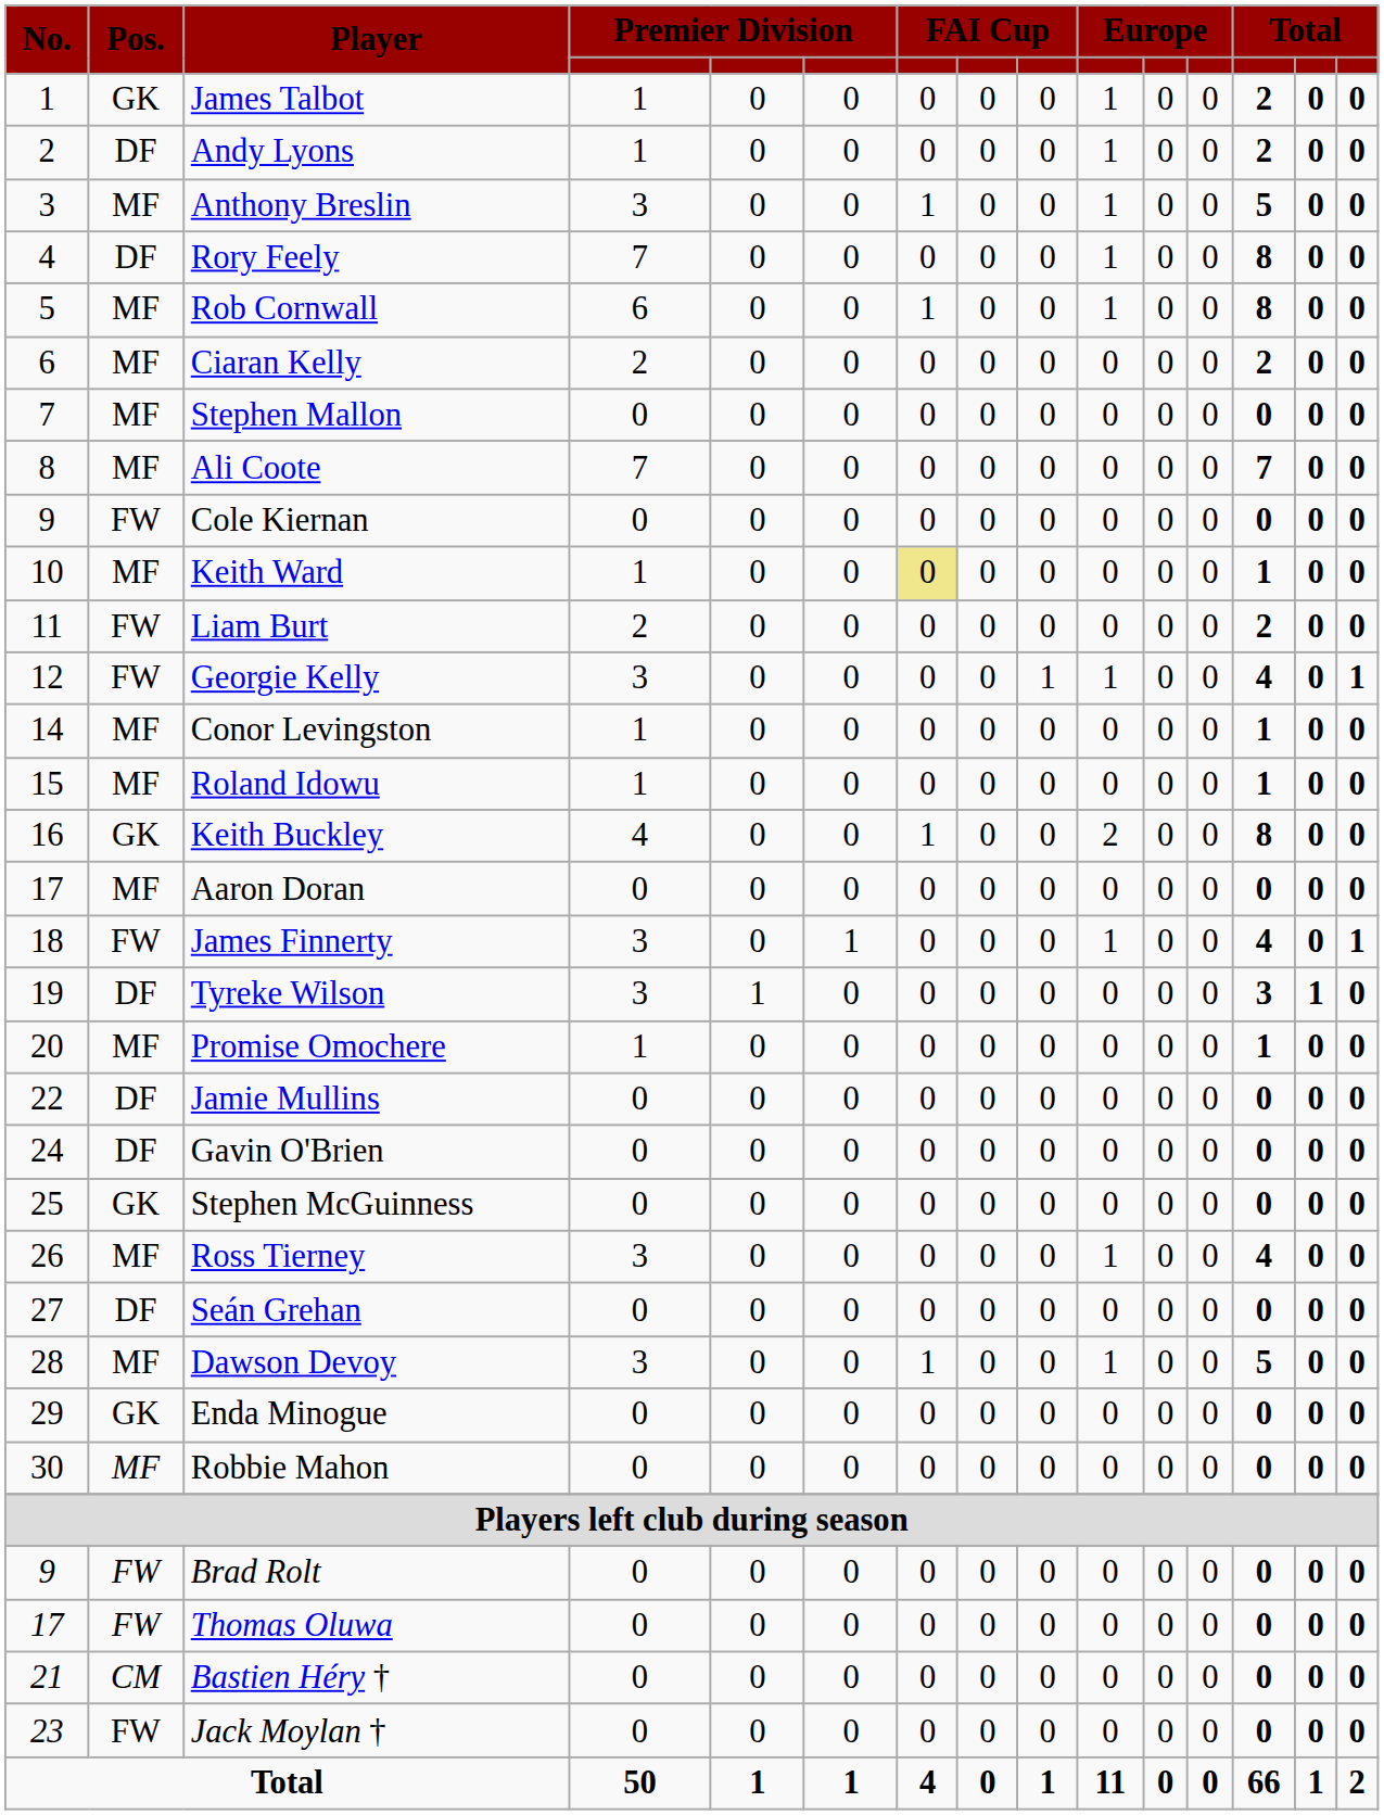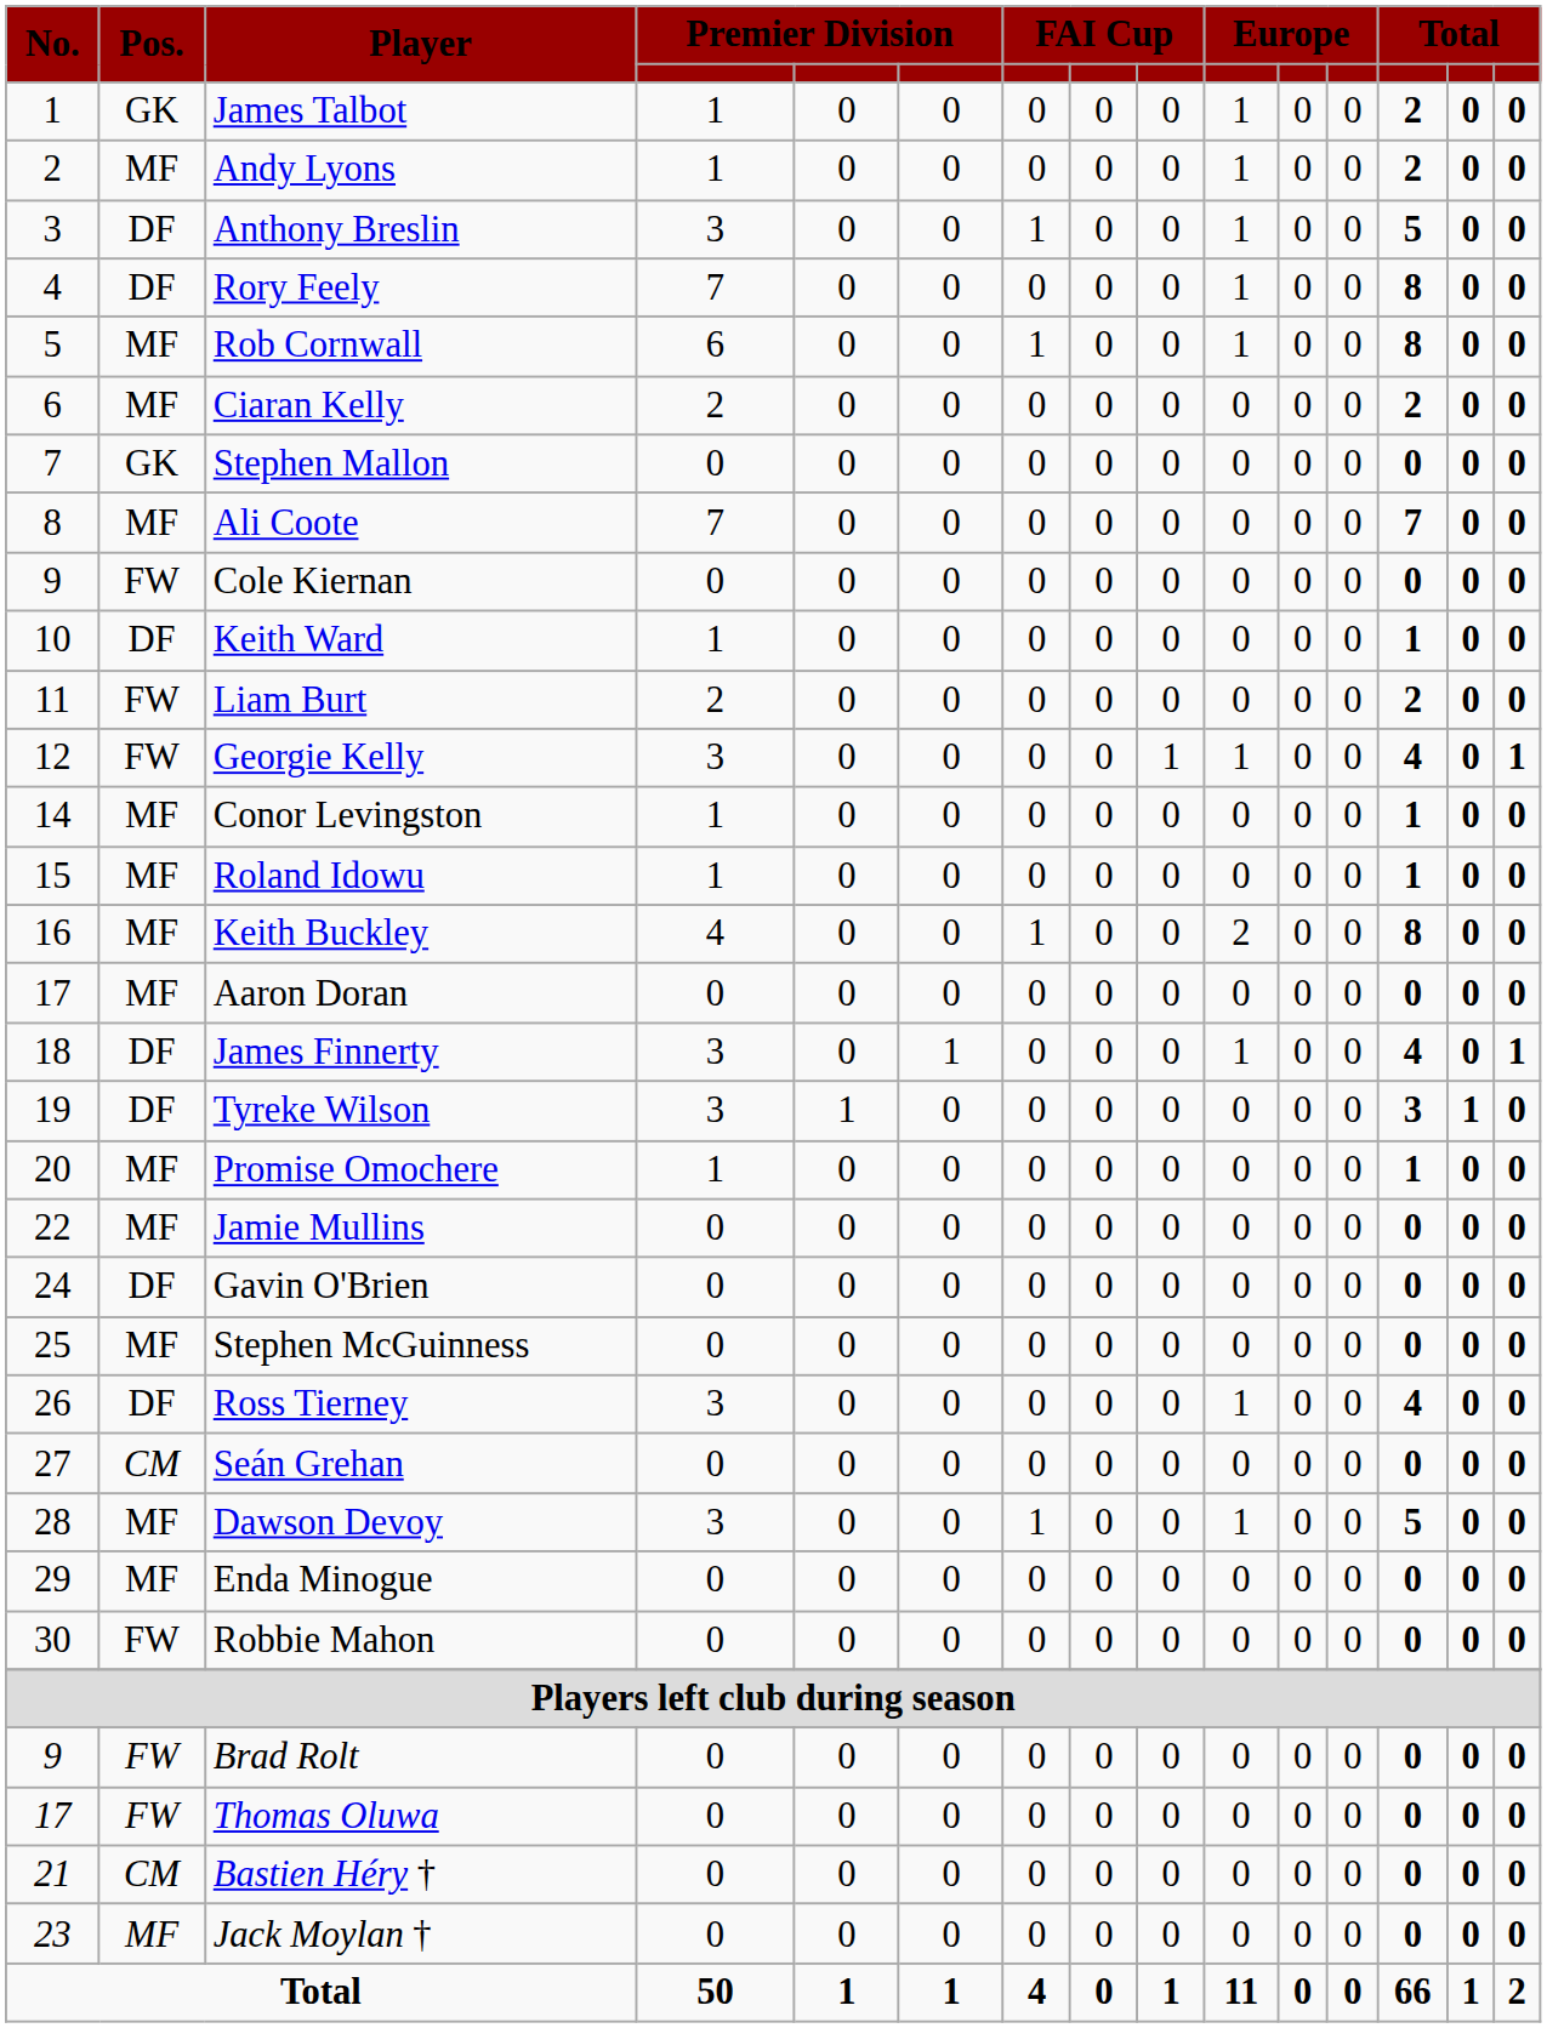Andy Lyons | Pos.: DF -> MF
Anthony Breslin | Pos.: MF -> DF
Stephen Mallon | Pos.: MF -> GK
Keith Ward | Pos.: MF -> DF
Keith Ward | column 7: khaki background -> no background
Keith Buckley | Pos.: GK -> MF
James Finnerty | Pos.: FW -> DF
Jamie Mullins | Pos.: DF -> MF
Stephen McGuinness | Pos.: GK -> MF
Ross Tierney | Pos.: MF -> DF
Seán Grehan | Pos.: DF -> CM
Enda Minogue | Pos.: GK -> MF
Robbie Mahon | Pos.: MF -> FW
Jack Moylan † | Pos.: FW -> MF
